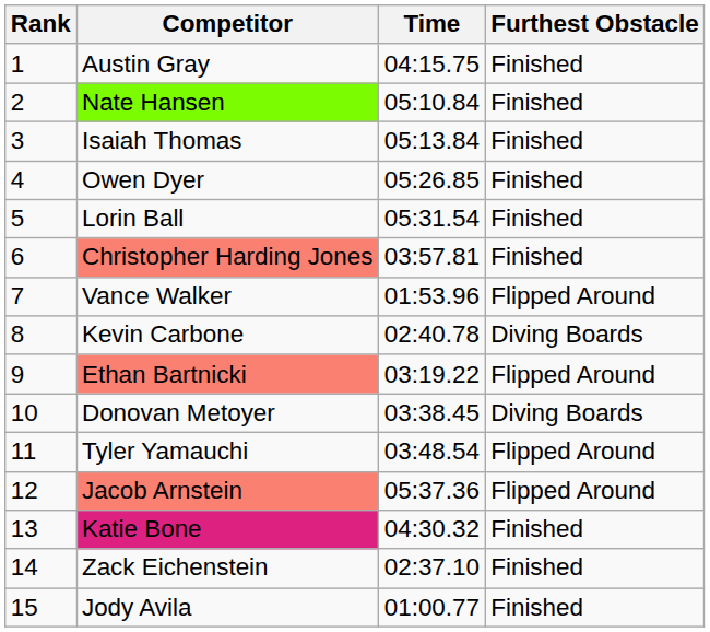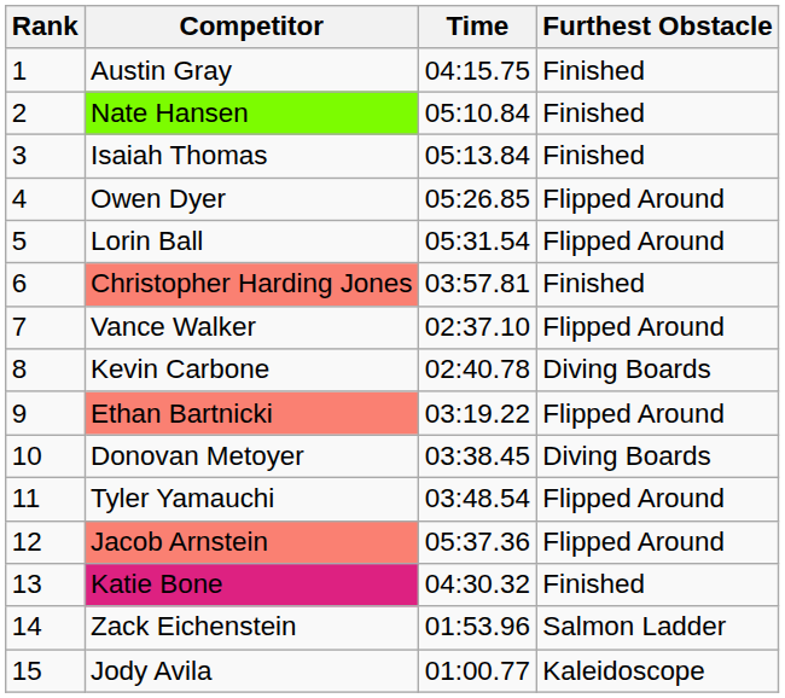Owen Dyer | Furthest Obstacle: Finished -> Flipped Around
Lorin Ball | Furthest Obstacle: Finished -> Flipped Around
Vance Walker | Time: 01:53.96 -> 02:37.10
Zack Eichenstein | Time: 02:37.10 -> 01:53.96
Zack Eichenstein | Furthest Obstacle: Finished -> Salmon Ladder
Jody Avila | Furthest Obstacle: Finished -> Kaleidoscope
